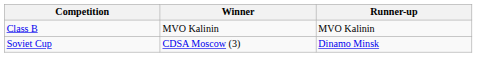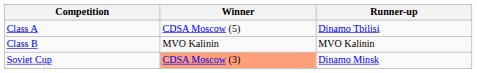+ row: Class A | CDSA Moscow (5) | Dinamo Tbilisi
Soviet Cup | Winner: no background -> lightsalmon background
